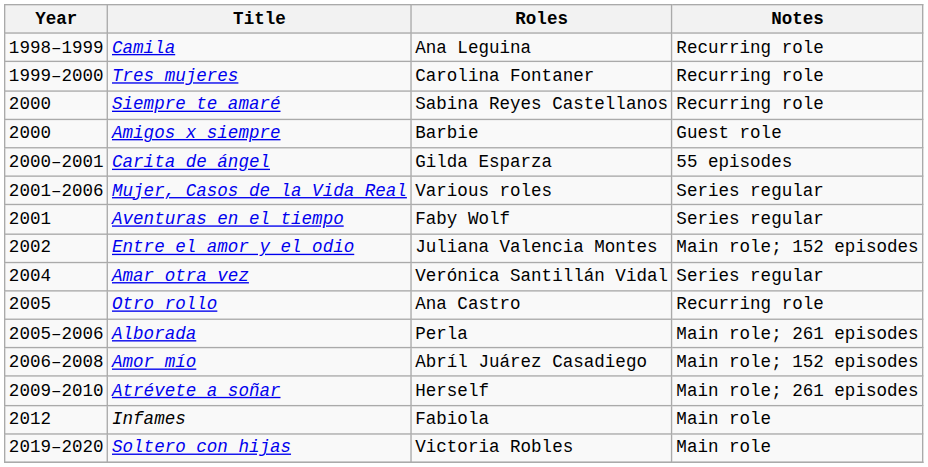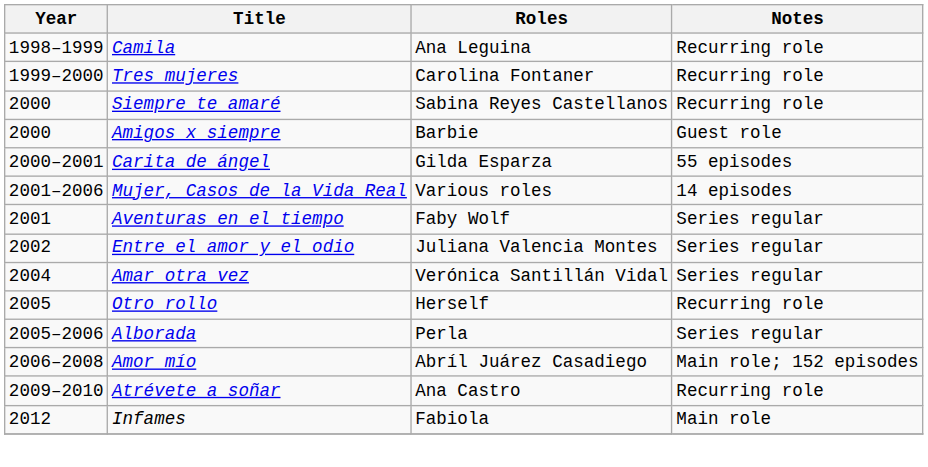Mujer, Casos de la Vida Real | Notes: Series regular -> 14 episodes
Entre el amor y el odio | Notes: Main role; 152 episodes -> Series regular
Otro rollo | Roles: Ana Castro -> Herself
Alborada | Notes: Main role; 261 episodes -> Series regular
Atrévete a soñar | Roles: Herself -> Ana Castro
Atrévete a soñar | Notes: Main role; 261 episodes -> Recurring role
- row: 2019–2020 | Soltero con hijas | Victoria Robles | Main role
